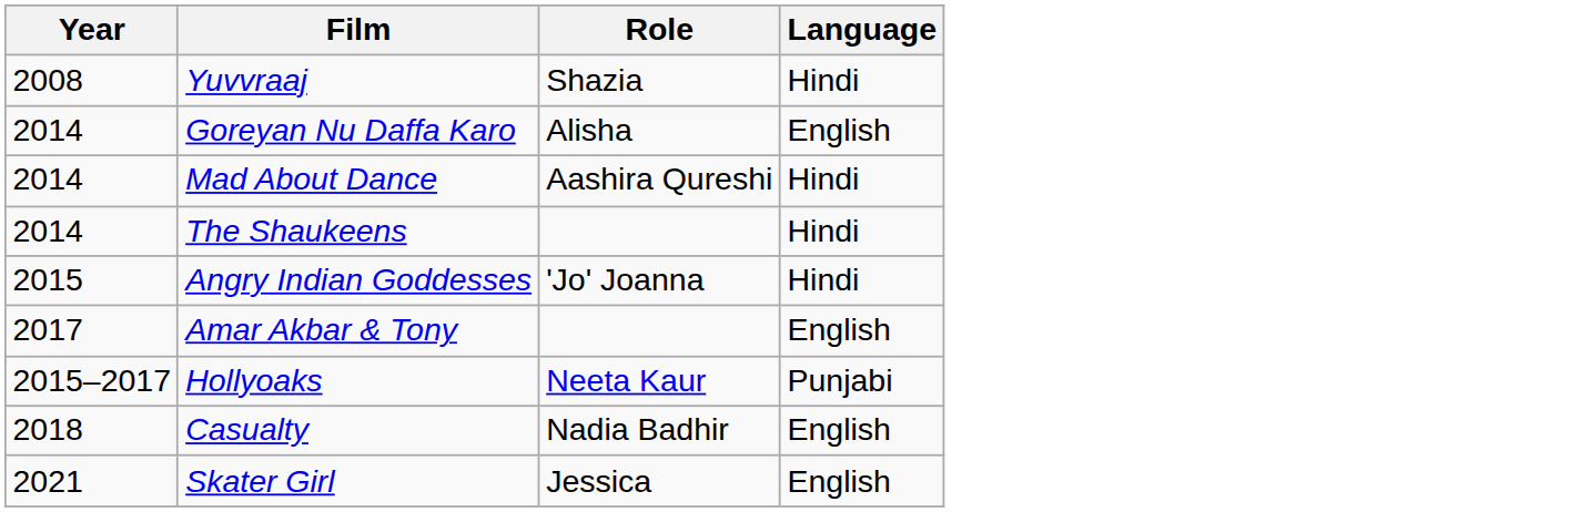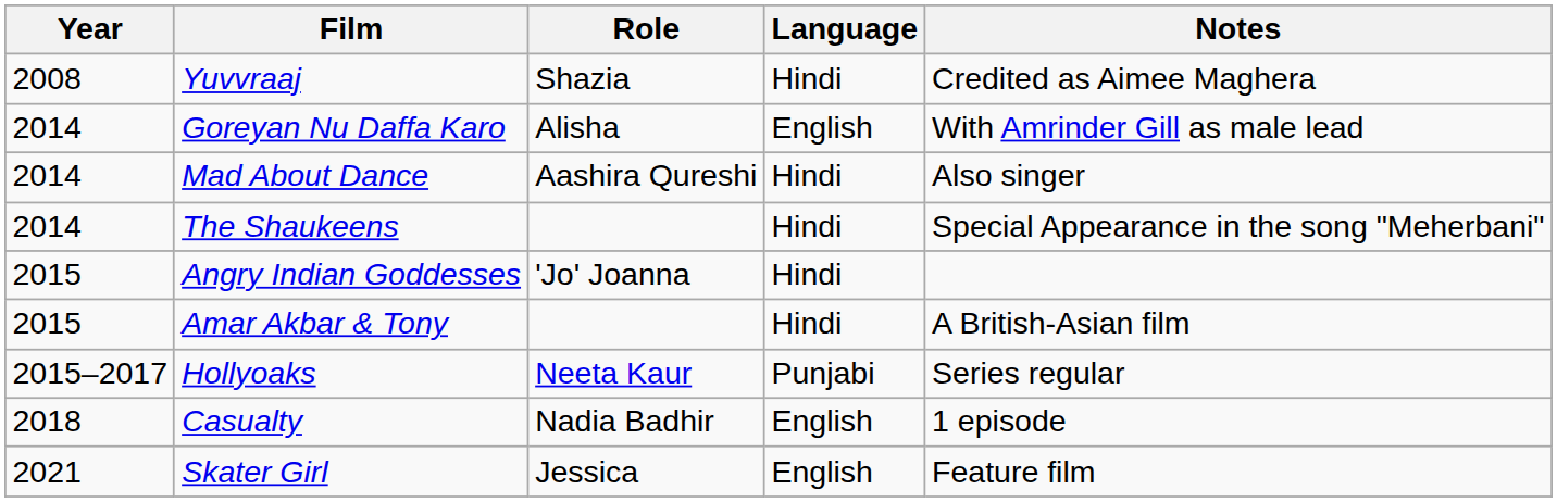+ column: Notes | Credited as Aimee Maghera | With Amrinder Gill as male lead | Also singer | Special Appearance in the song "Meherbani" | A British-Asian film | Series regular | 1 episode | Feature film
Amar Akbar & Tony | Year: 2017 -> 2015
Amar Akbar & Tony | Language: English -> Hindi
